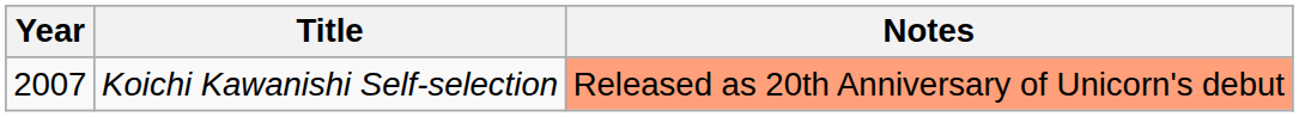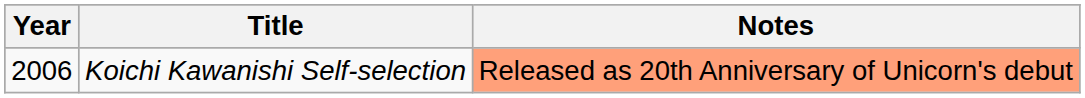Koichi Kawanishi Self-selection | Year: 2007 -> 2006
